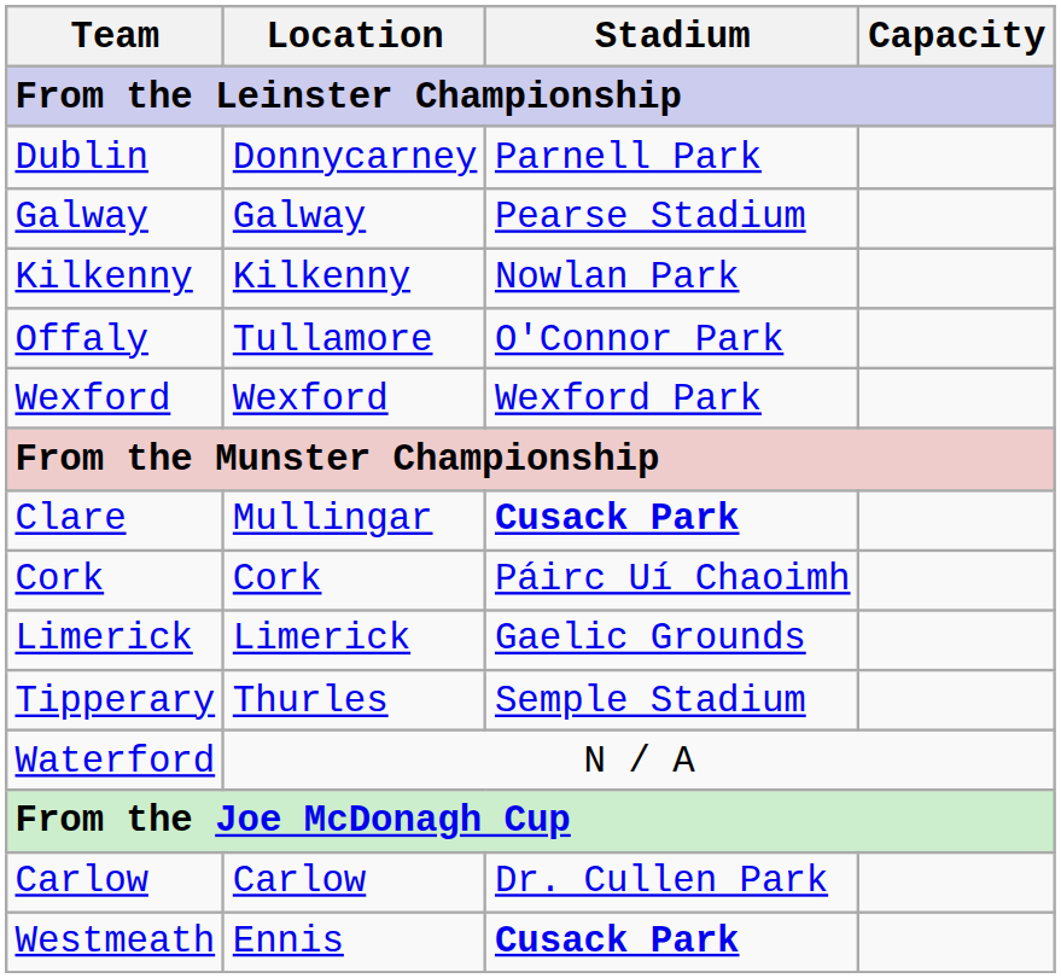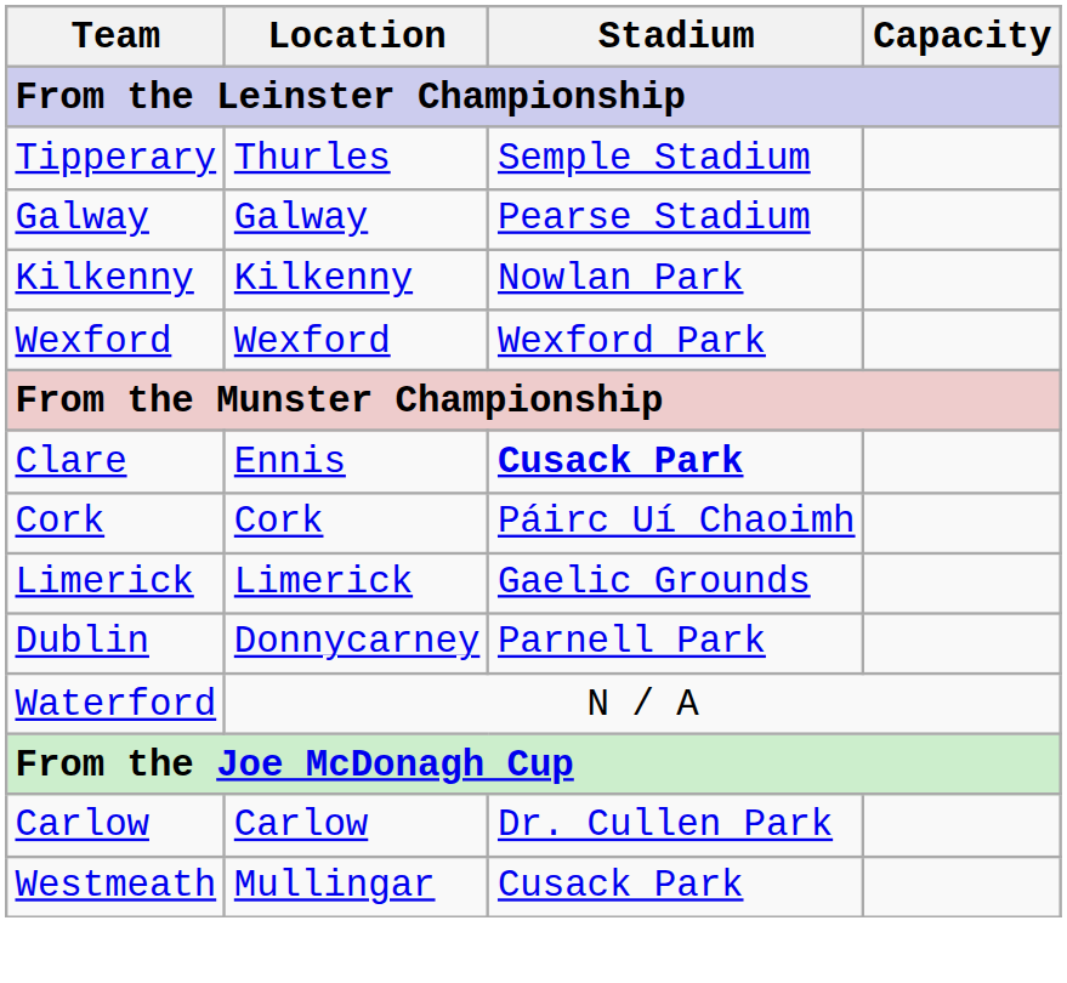rows swapped: Dublin <-> Tipperary
- row: Offaly | Tullamore | O'Connor Park
Clare | Location: Mullingar -> Ennis
Westmeath | Location: Ennis -> Mullingar
Westmeath | Stadium: bold -> normal
